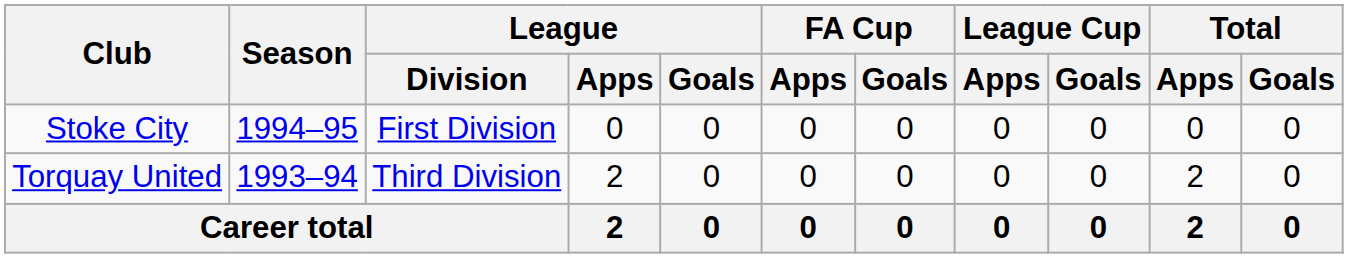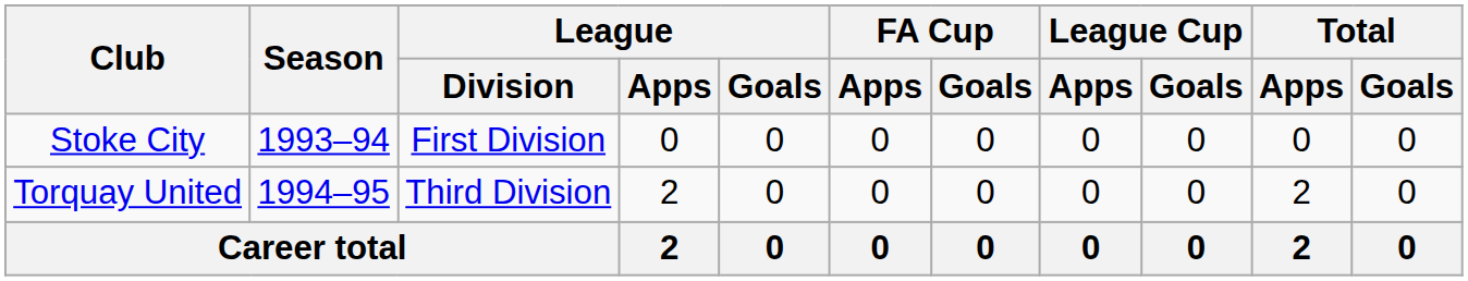Stoke City | Season: 1994–95 -> 1993–94
Torquay United | Season: 1993–94 -> 1994–95
